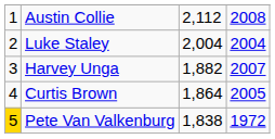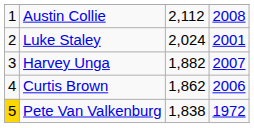Luke Staley | column 3: 2,004 -> 2,024
Luke Staley | column 4: 2004 -> 2001
Curtis Brown | column 3: 1,864 -> 1,862
Curtis Brown | column 4: 2005 -> 2006
